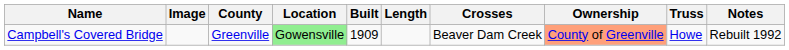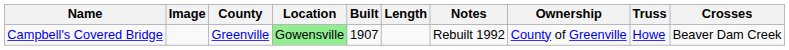columns swapped: Crosses <-> Notes
Campbell's Covered Bridge | Built: 1909 -> 1907
Campbell's Covered Bridge | Ownership: lightsalmon background -> no background
